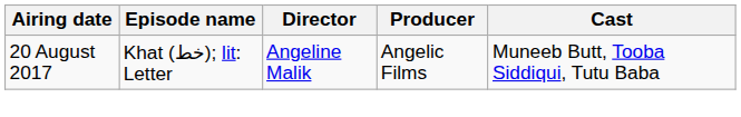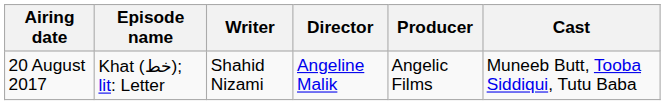+ column: Writer | Shahid Nizami
